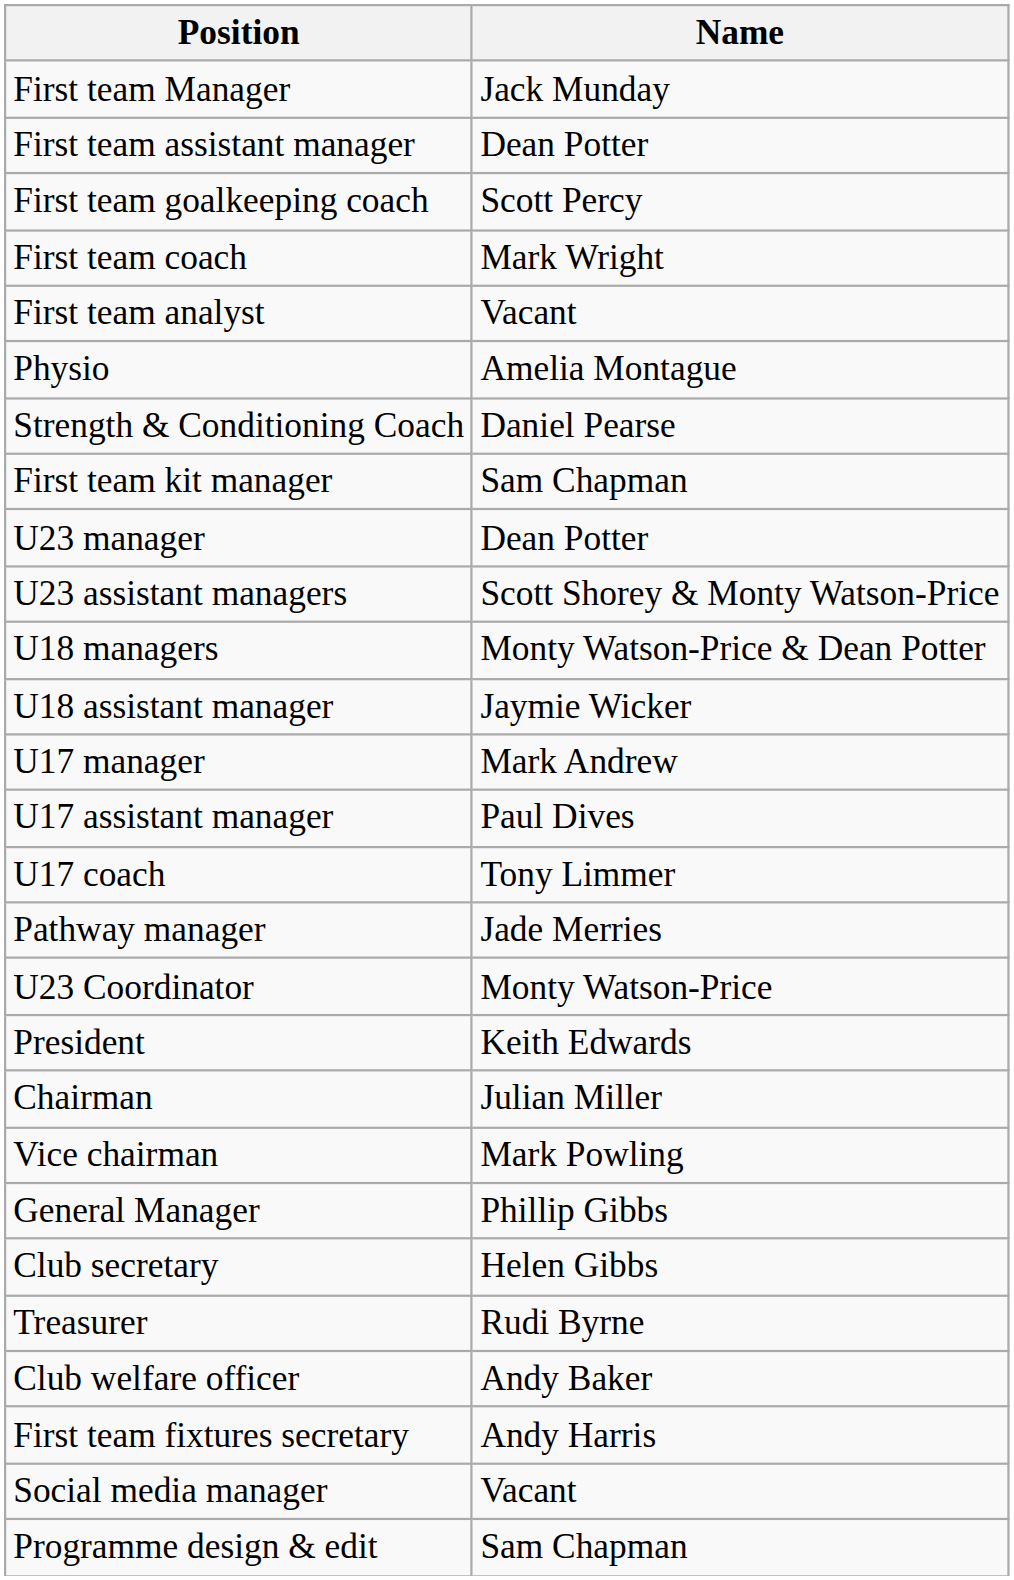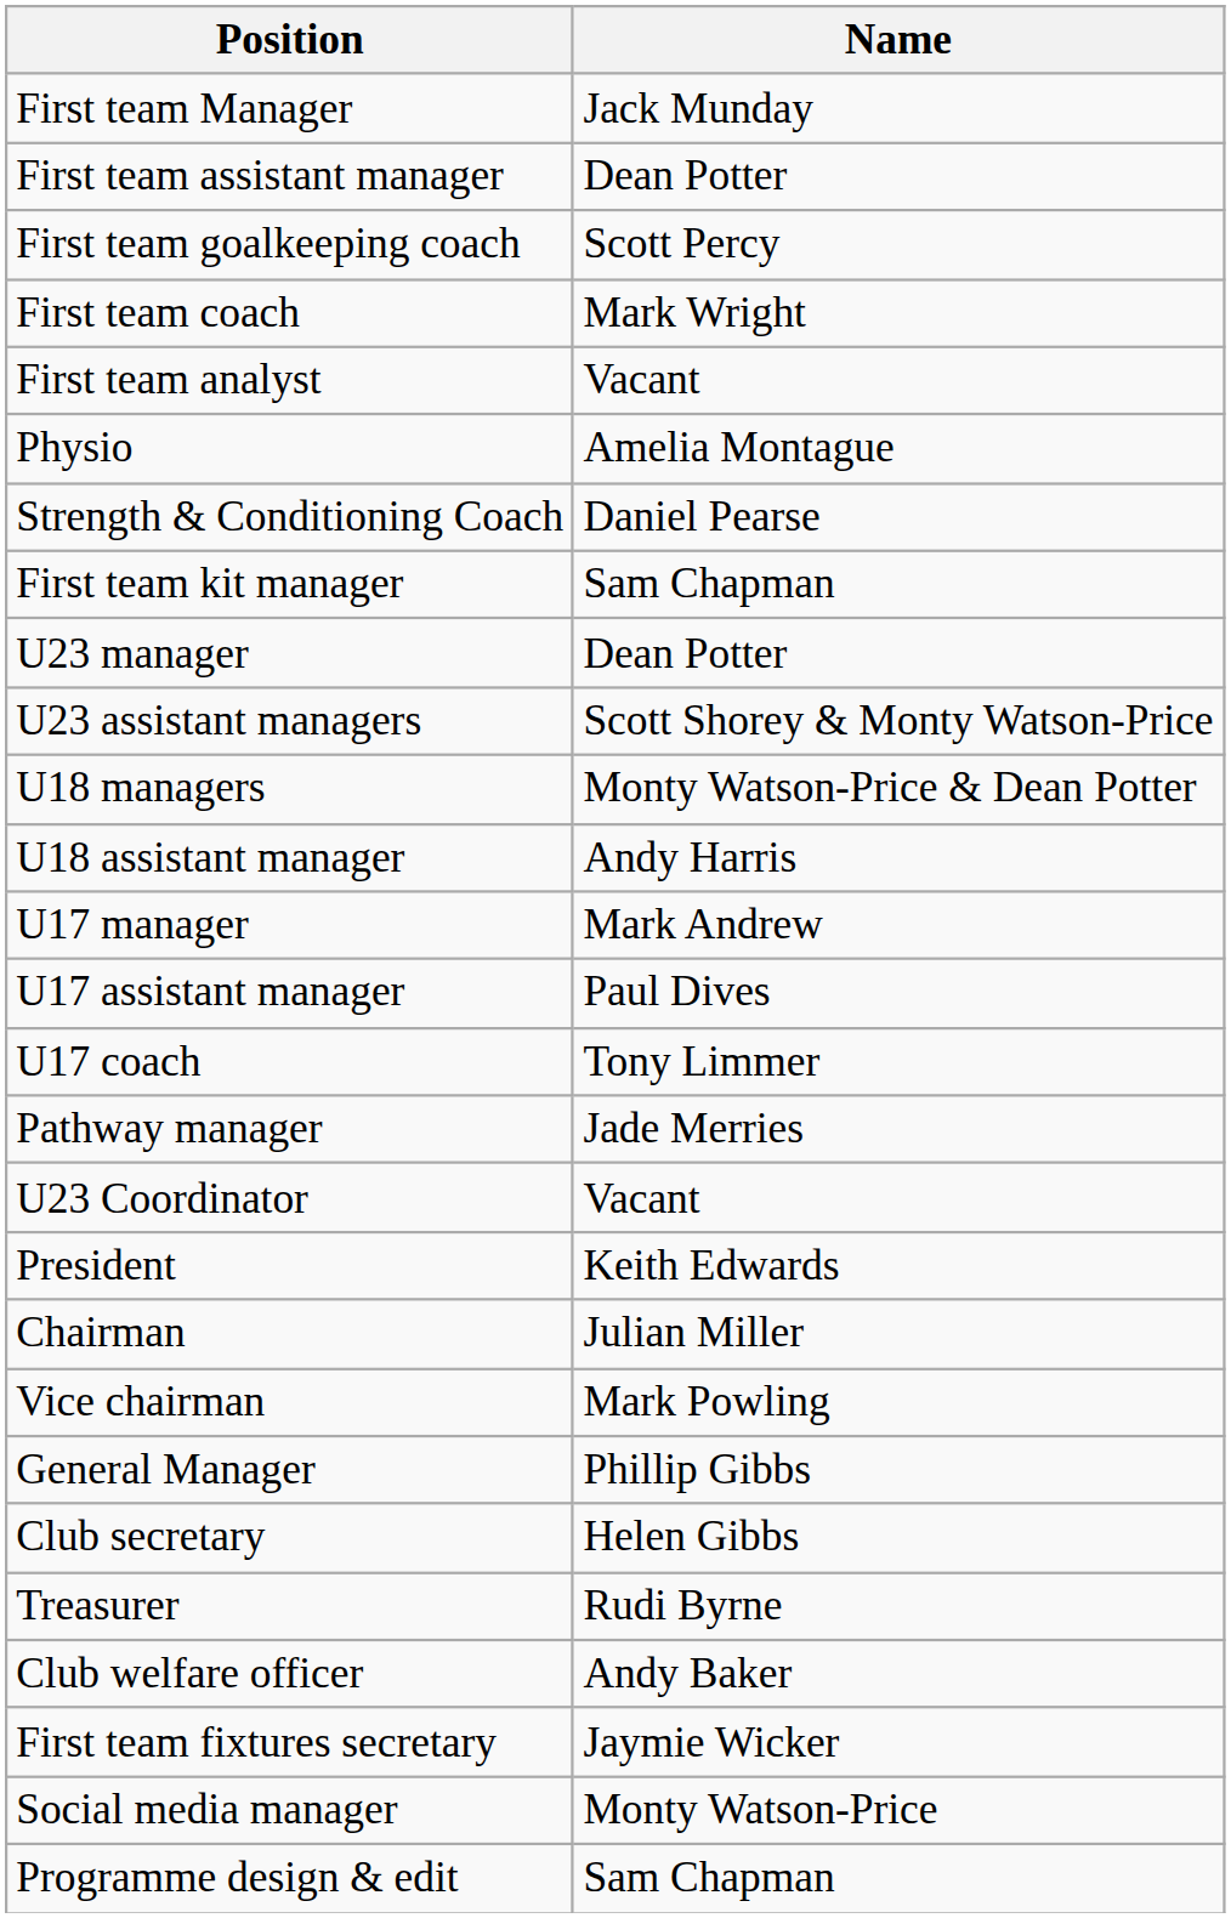U18 assistant manager | Name: Jaymie Wicker -> Andy Harris
U23 Coordinator | Name: Monty Watson-Price -> Vacant
First team fixtures secretary | Name: Andy Harris -> Jaymie Wicker
Social media manager | Name: Vacant -> Monty Watson-Price
